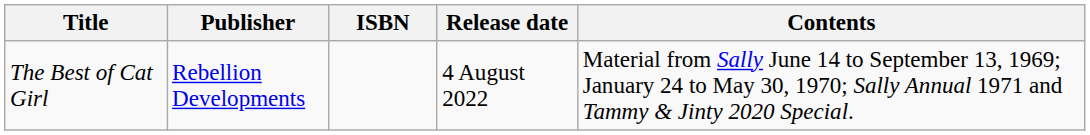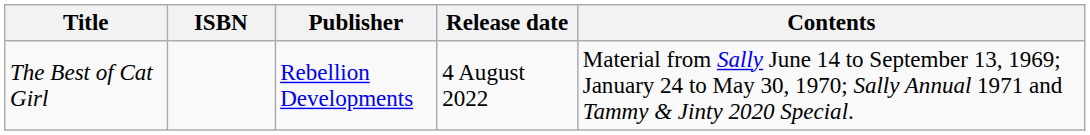columns swapped: ISBN <-> Publisher
